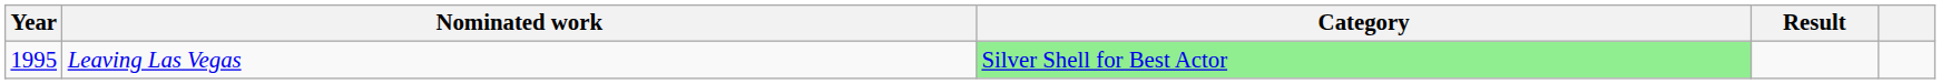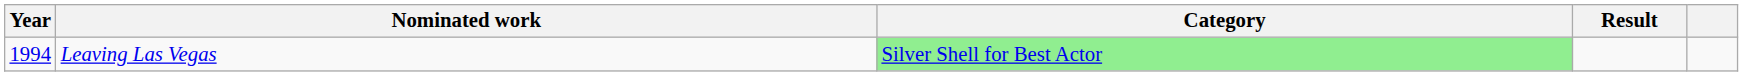Leaving Las Vegas | Year: 1995 -> 1994
